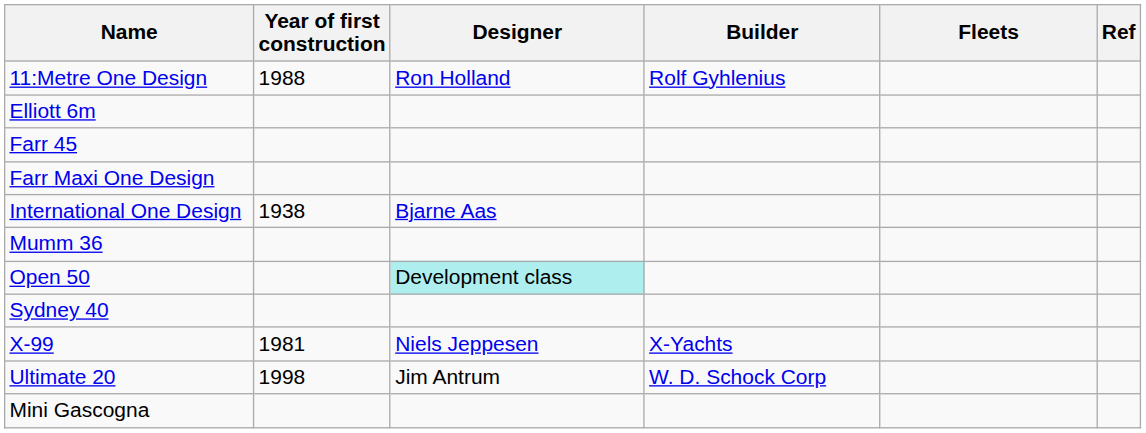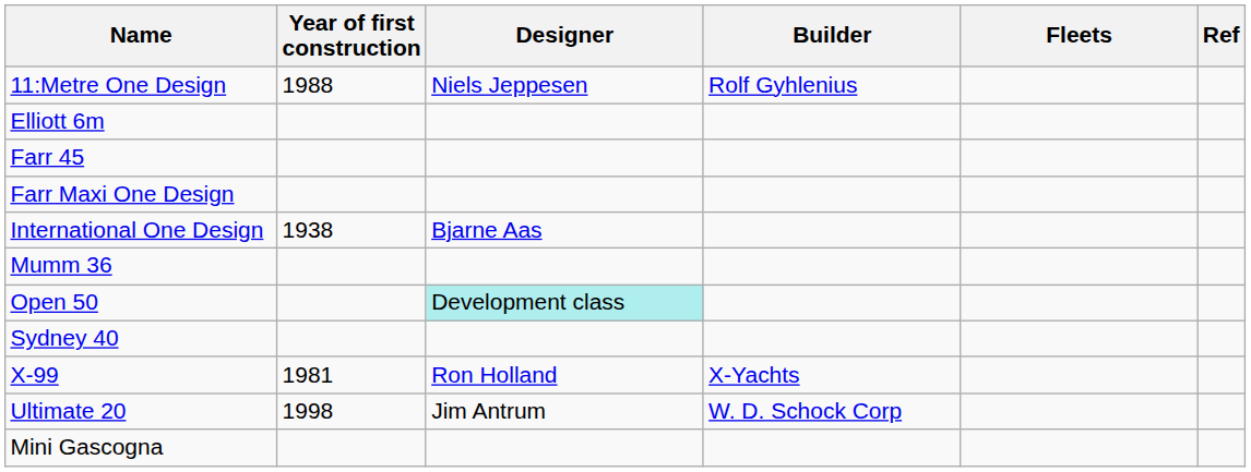11:Metre One Design | Designer: Ron Holland -> Niels Jeppesen
X-99 | Designer: Niels Jeppesen -> Ron Holland
